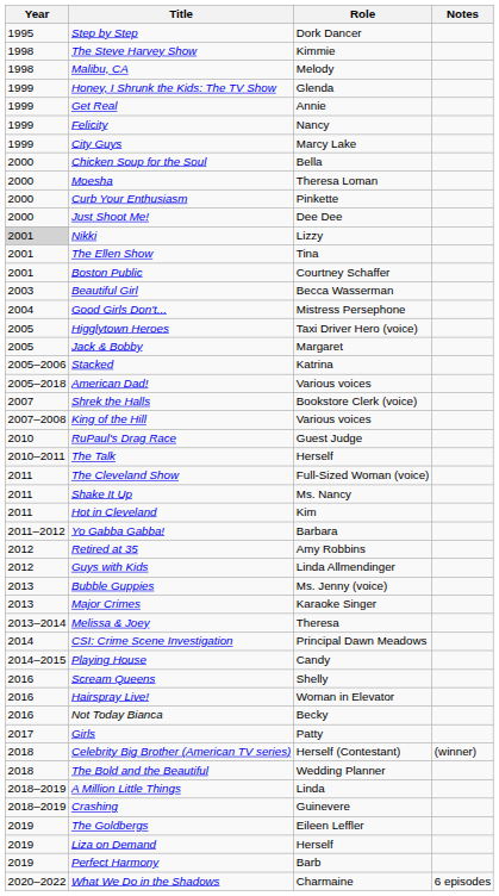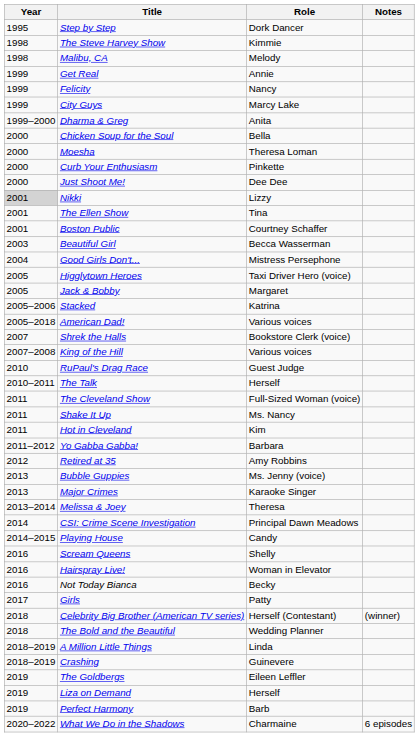- row: 1999 | Honey, I Shrunk the Kids: The TV Show | Glenda
+ row: 1999–2000 | Dharma & Greg | Anita
- row: 2012 | Guys with Kids | Linda Allmendinger
